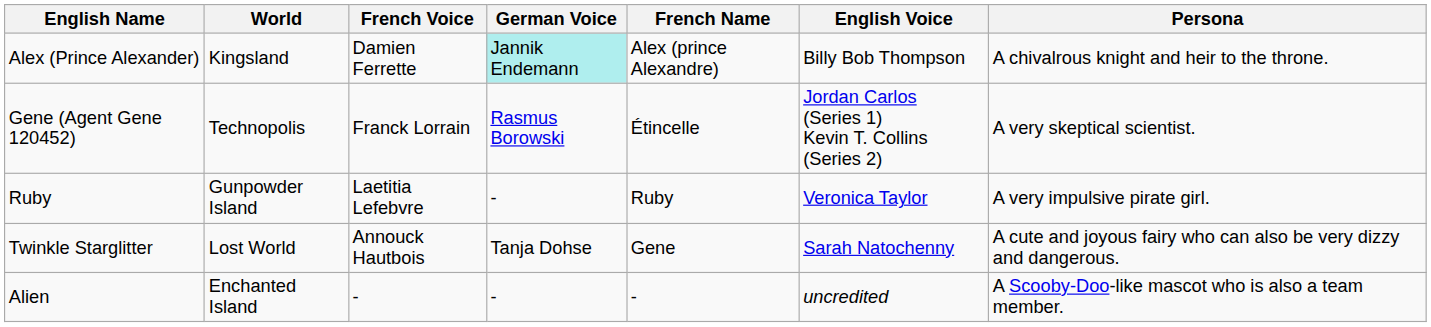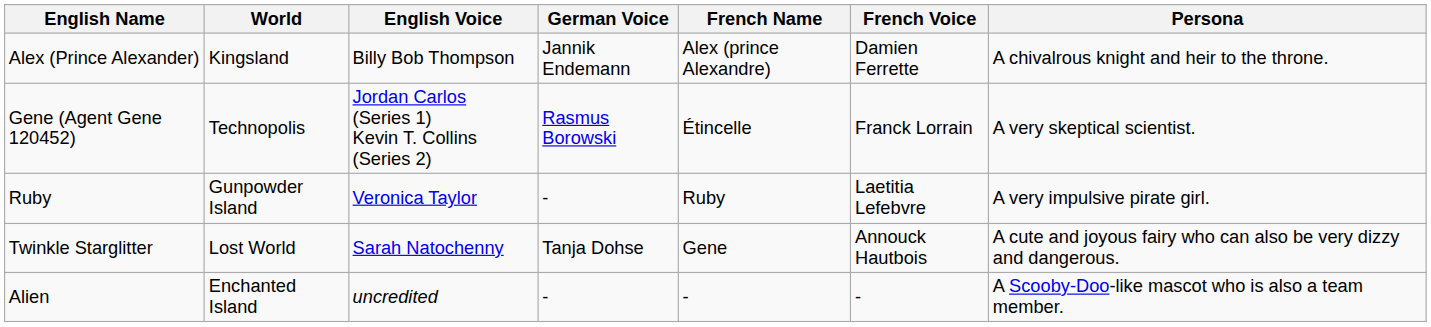columns swapped: English Voice <-> French Voice
Alex (Prince Alexander) | German Voice: paleturquoise background -> no background
